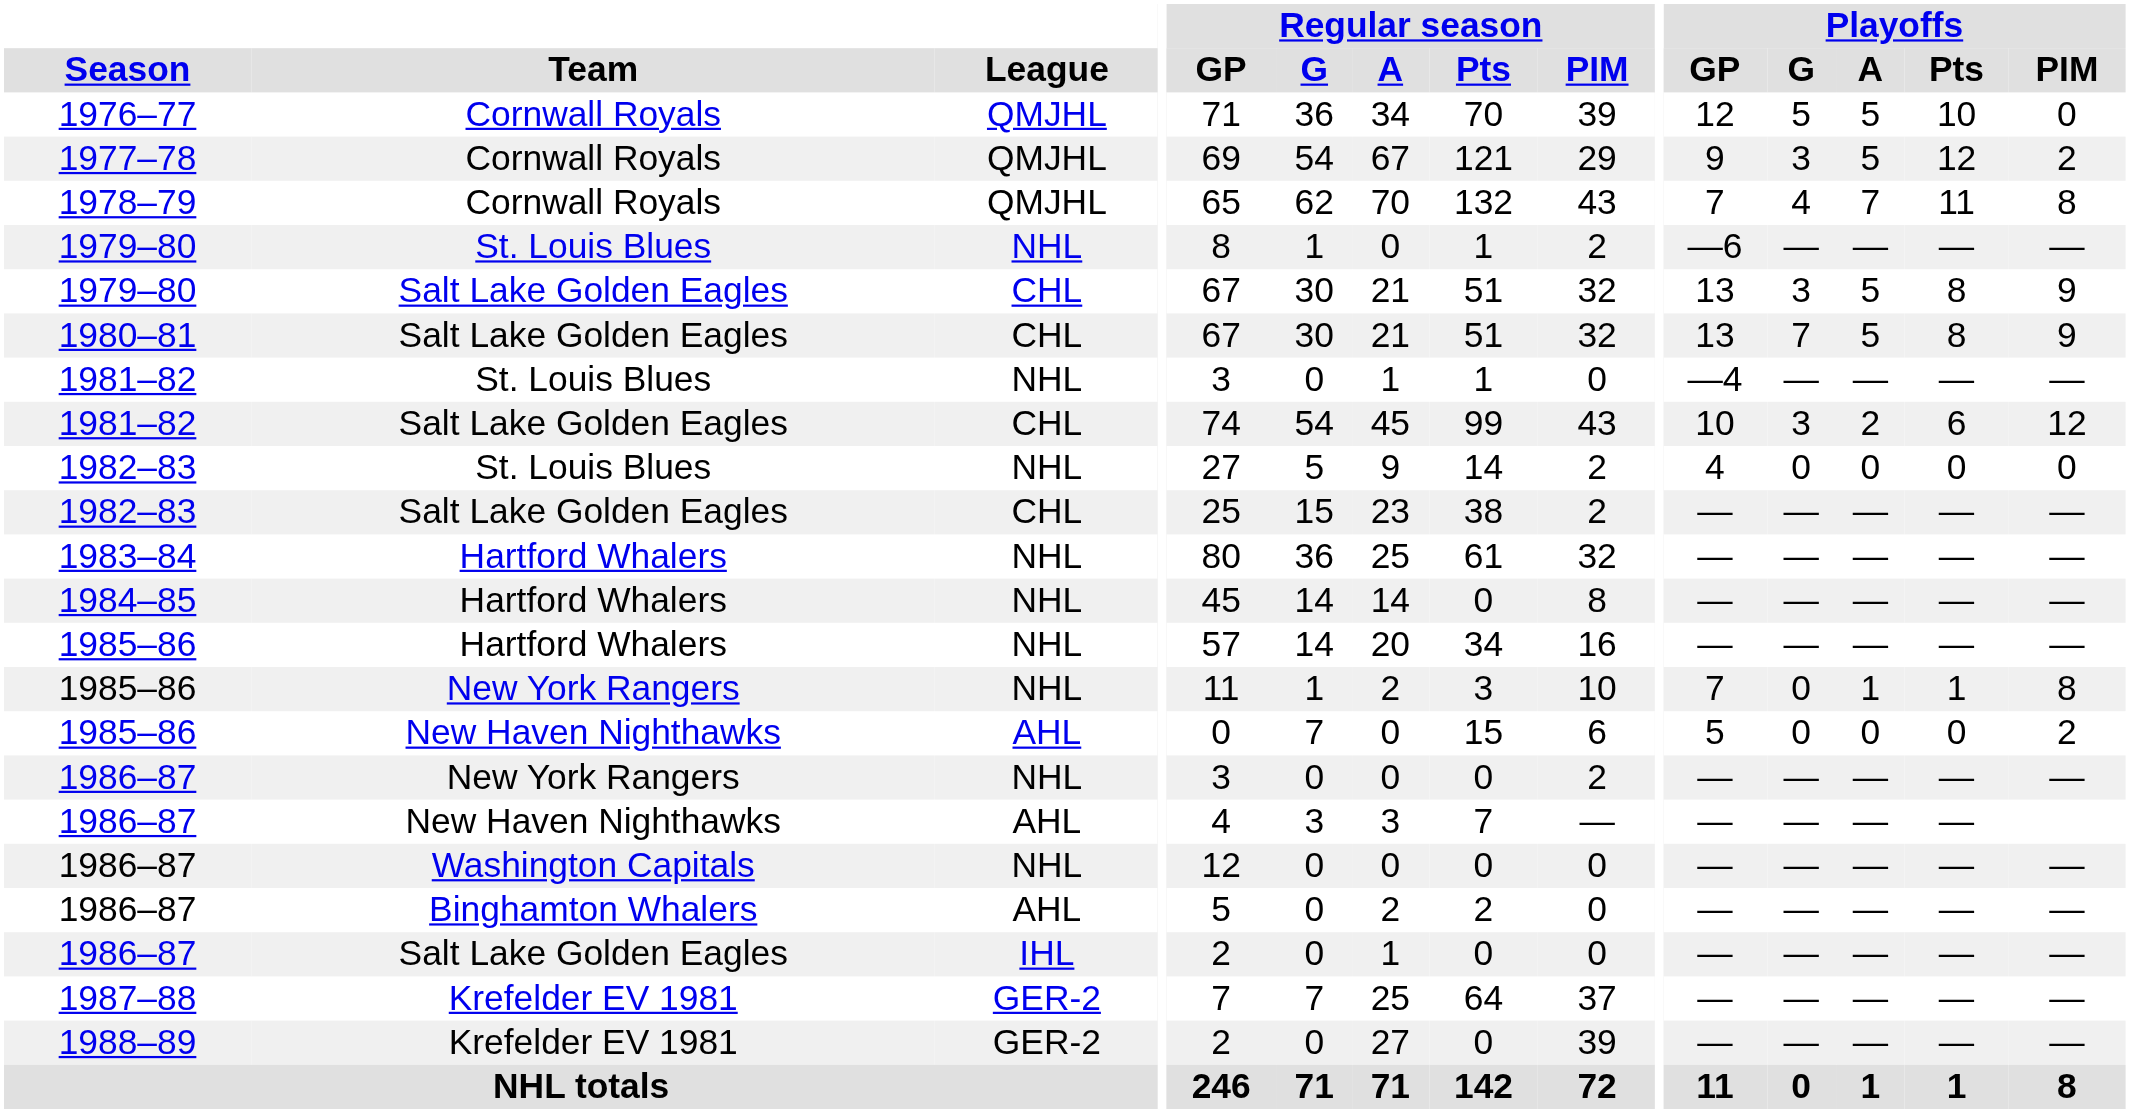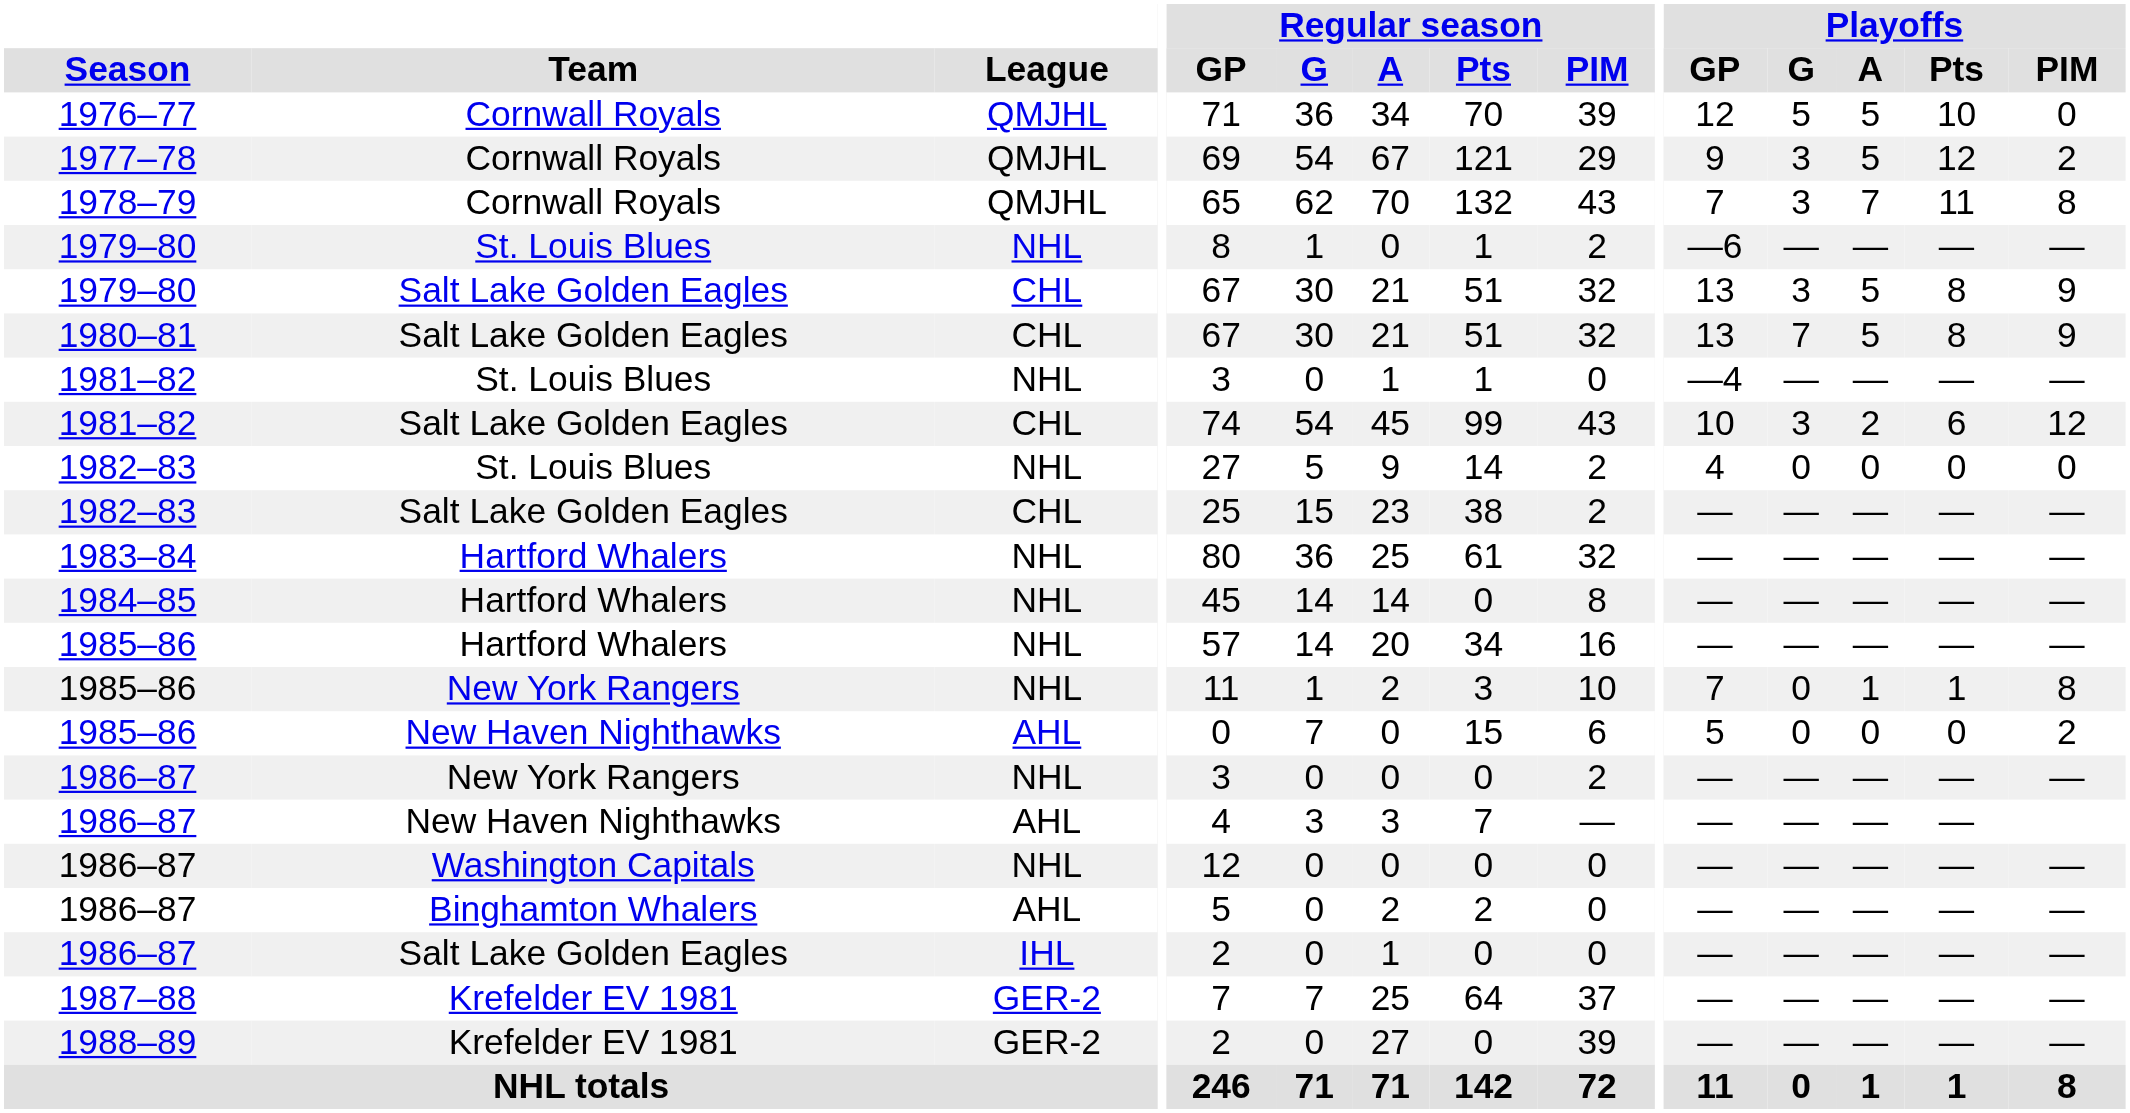1978–79 | Playoffs / G: 4 -> 3
